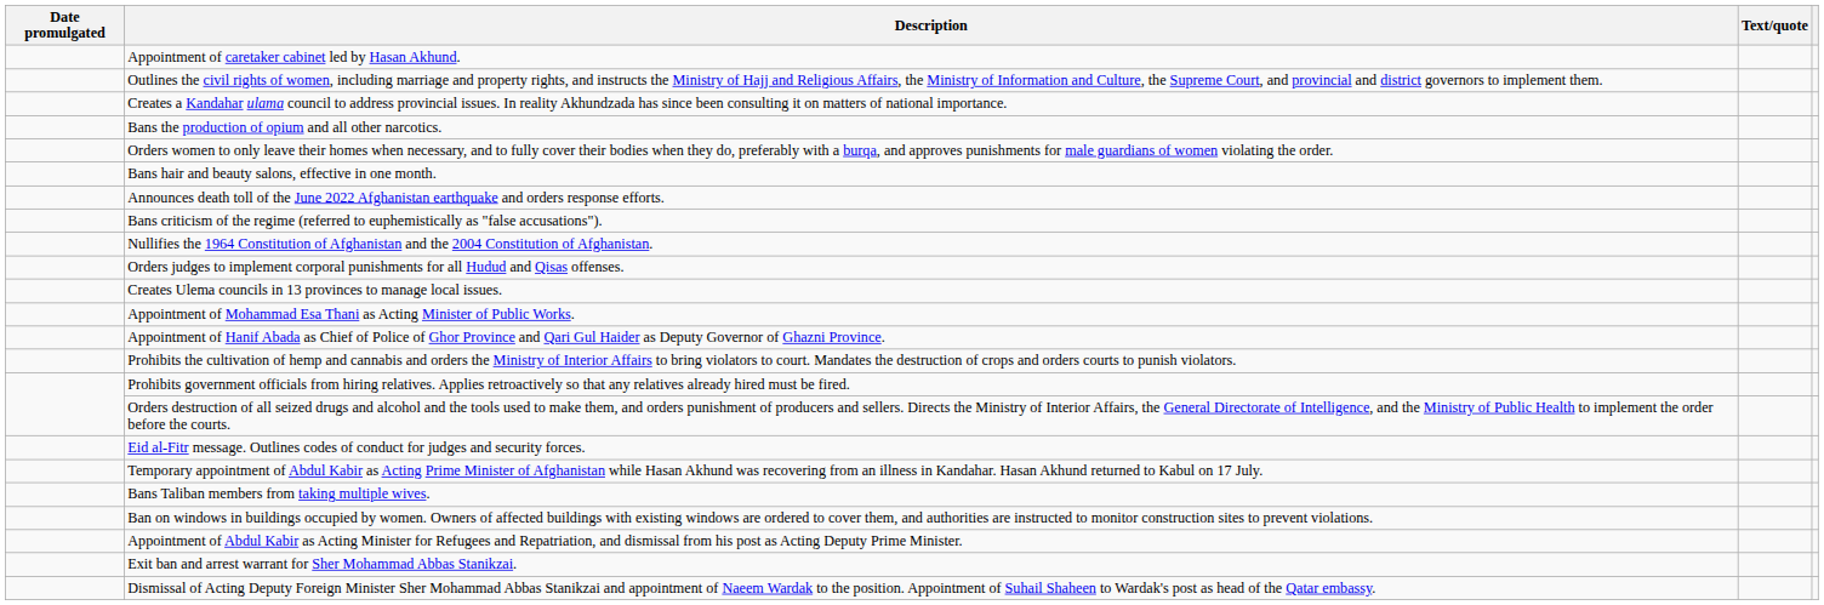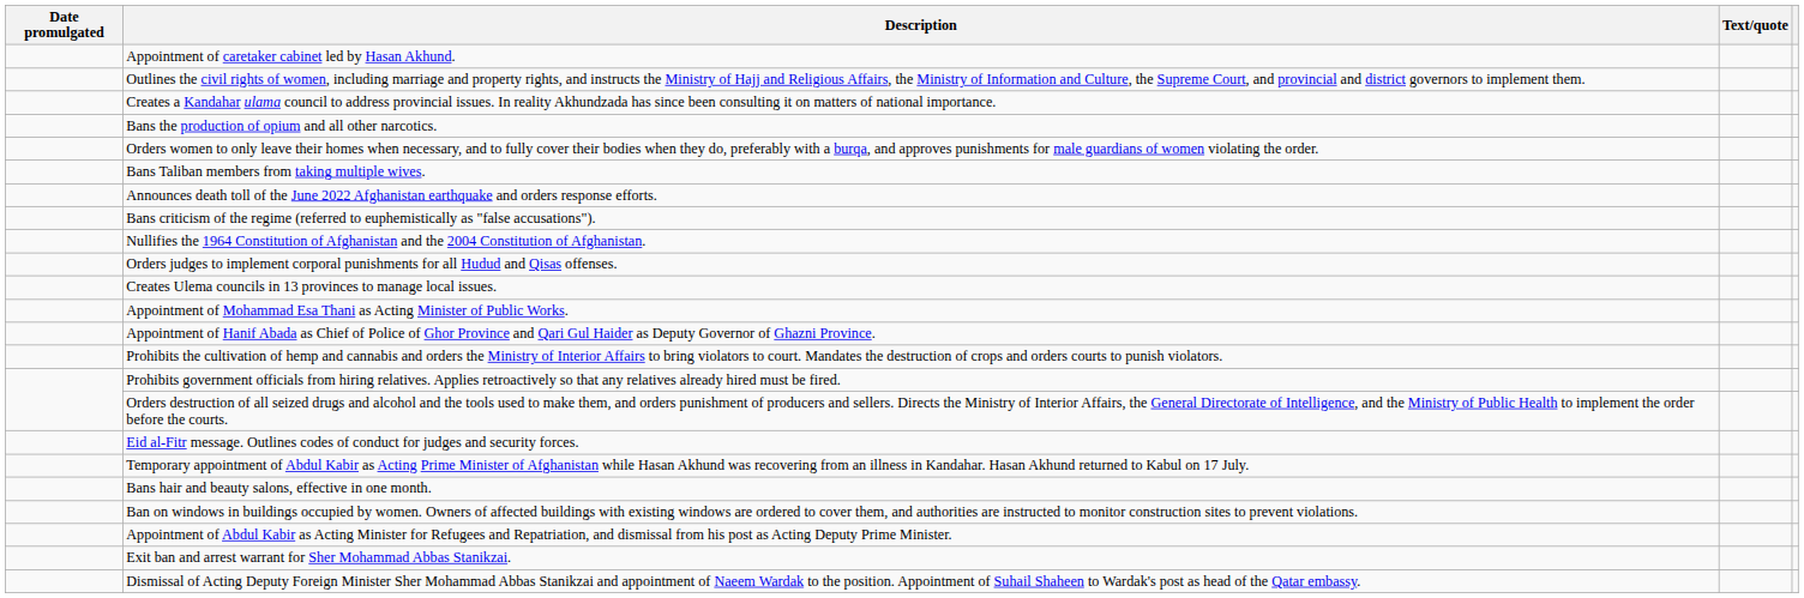rows swapped: Bans Taliban members from taking multiple wives. <-> Bans hair and beauty salons, effective in one month.
